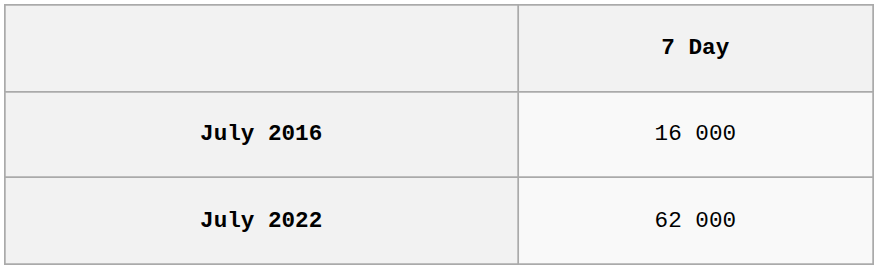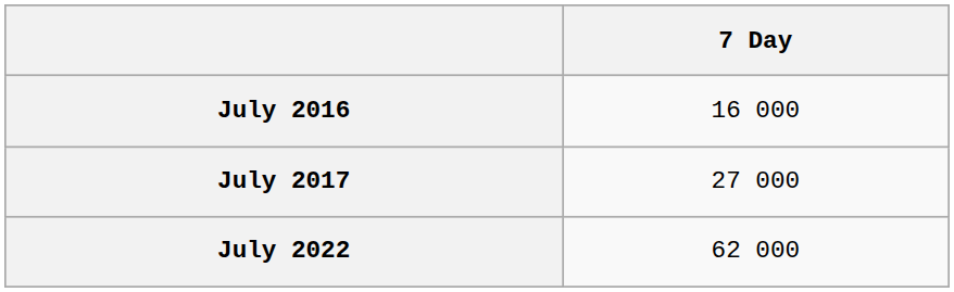+ row: July 2017 | 27 000
